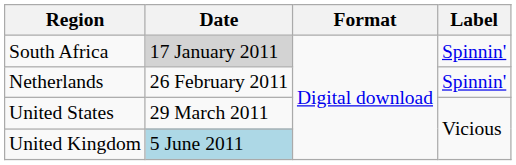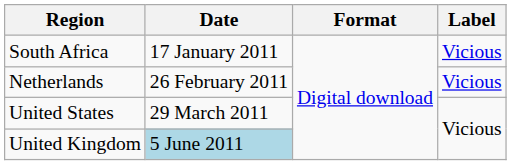South Africa | Date: lightgrey background -> no background
South Africa | Label: Spinnin' -> Vicious
Netherlands | Label: Spinnin' -> Vicious
